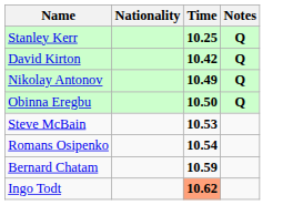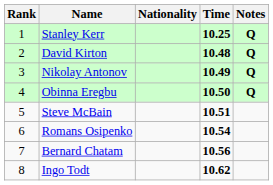+ column: Rank | 1 | 2 | 3 | 4 | 5 | 6 | 7 | 8
David Kirton | Time: 10.42 -> 10.48
Steve McBain | Time: 10.53 -> 10.51
Bernard Chatam | Time: 10.59 -> 10.56
Ingo Todt | Time: lightsalmon background -> no background
